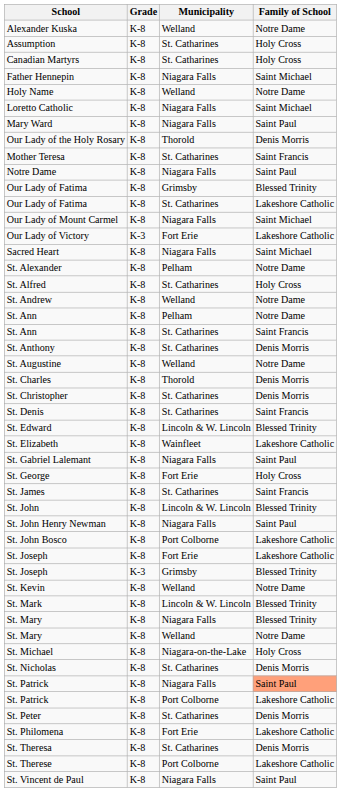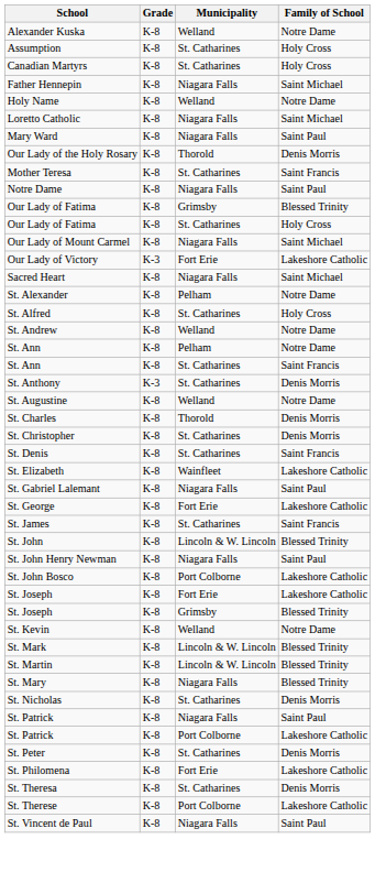Our Lady of Fatima / St. Catharines | Family of School: Lakeshore Catholic -> Holy Cross
St. Anthony | Grade: K-8 -> K-3
- row: St. Edward | K-8 | Lincoln & W. Lincoln | Blessed Trinity
St. George | Family of School: Holy Cross -> Lakeshore Catholic
St. Joseph / Grimsby | Grade: K-3 -> K-8
+ row: St. Martin | K-8 | Lincoln & W. Lincoln | Blessed Trinity
- row: St. Mary | K-8 | Welland | Notre Dame
- row: St. Michael | K-8 | Niagara-on-the-Lake | Holy Cross
St. Patrick / Niagara Falls | Family of School: lightsalmon background -> no background
